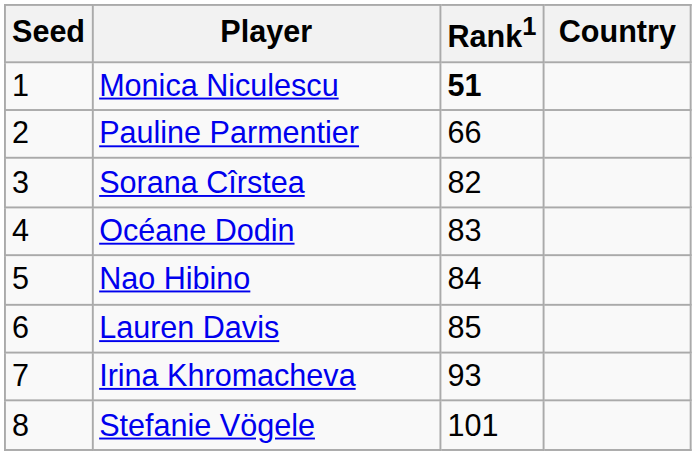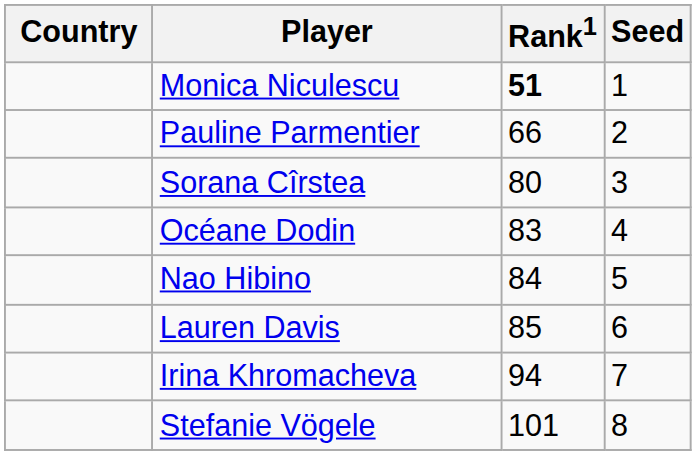columns swapped: Country <-> Seed
Sorana Cîrstea | Rank1: 82 -> 80
Irina Khromacheva | Rank1: 93 -> 94
